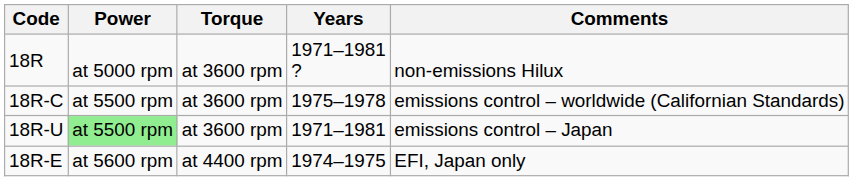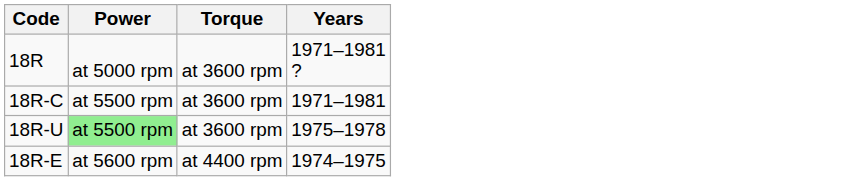- column: Comments | non-emissions Hilux | emissions control – worldwide (Californian Standards) | emissions control – Japan | EFI, Japan only
18R-C | Years: 1975–1978 -> 1971–1981
18R-U | Years: 1971–1981 -> 1975–1978
